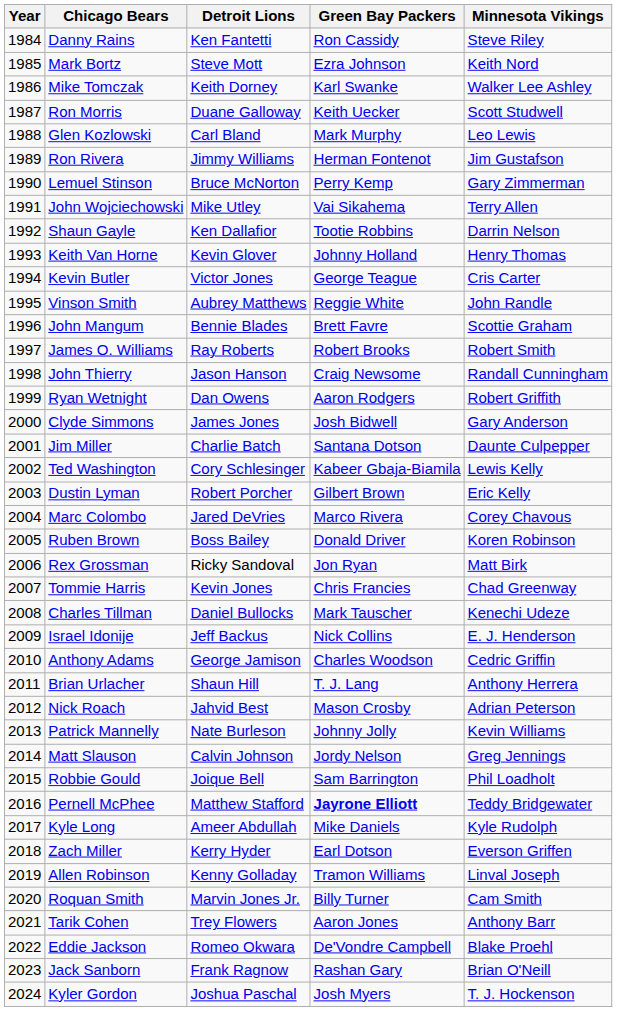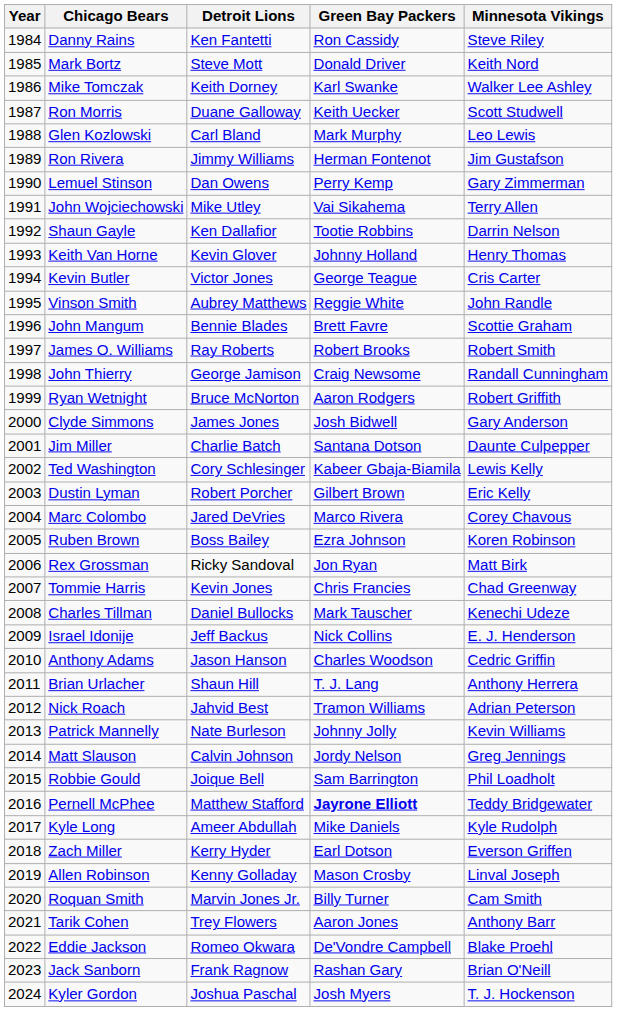Mark Bortz | Green Bay Packers: Ezra Johnson -> Donald Driver
Lemuel Stinson | Detroit Lions: Bruce McNorton -> Dan Owens
John Thierry | Detroit Lions: Jason Hanson -> George Jamison
Ryan Wetnight | Detroit Lions: Dan Owens -> Bruce McNorton
Ruben Brown | Green Bay Packers: Donald Driver -> Ezra Johnson
Anthony Adams | Detroit Lions: George Jamison -> Jason Hanson
Nick Roach | Green Bay Packers: Mason Crosby -> Tramon Williams
Allen Robinson | Green Bay Packers: Tramon Williams -> Mason Crosby
